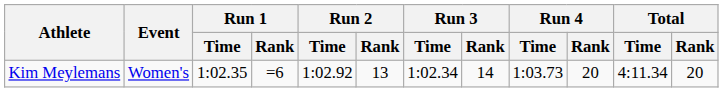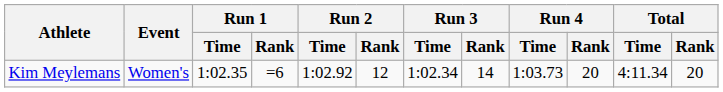Kim Meylemans | Run 2 / Rank: 13 -> 12
